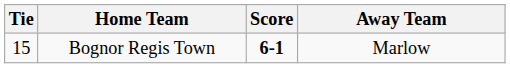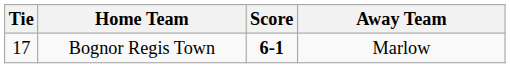Bognor Regis Town | Tie: 15 -> 17
